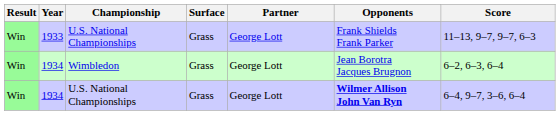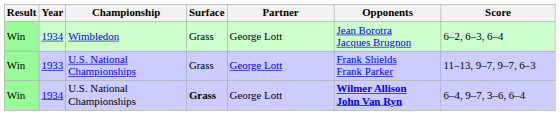rows swapped: 1933 <-> 1934 / Wimbledon
1934 / U.S. National Championships | Surface: normal -> bold
